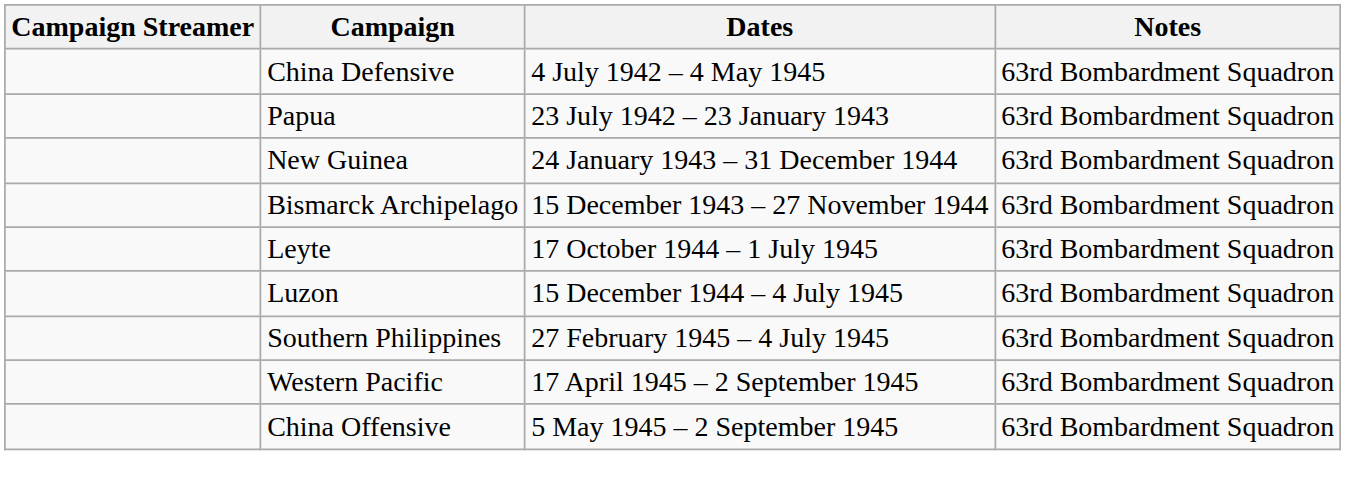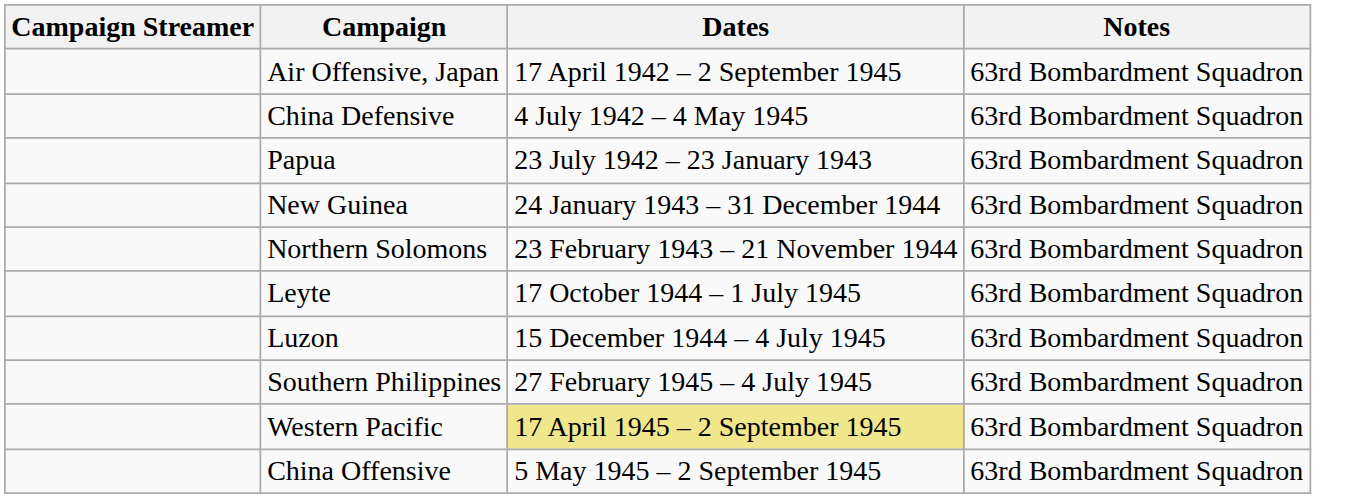+ row: Air Offensive, Japan | 17 April 1942 – 2 September 1945 | 63rd Bombardment Squadron
+ row: Northern Solomons | 23 February 1943 – 21 November 1944 | 63rd Bombardment Squadron
- row: Bismarck Archipelago | 15 December 1943 – 27 November 1944 | 63rd Bombardment Squadron
Western Pacific | Dates: no background -> khaki background
